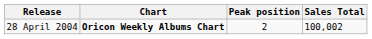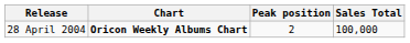28 April 2004 | Sales Total: 100,002 -> 100,000
